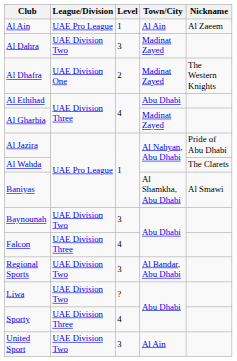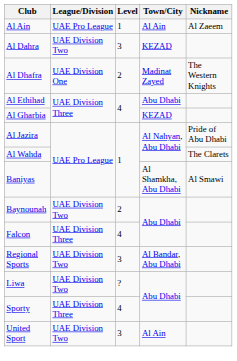Al Dahra | Town/City: Madinat Zayed -> KEZAD
Al Gharbia | Town/City: Madinat Zayed -> KEZAD
Baynounah | Level: 3 -> 2
